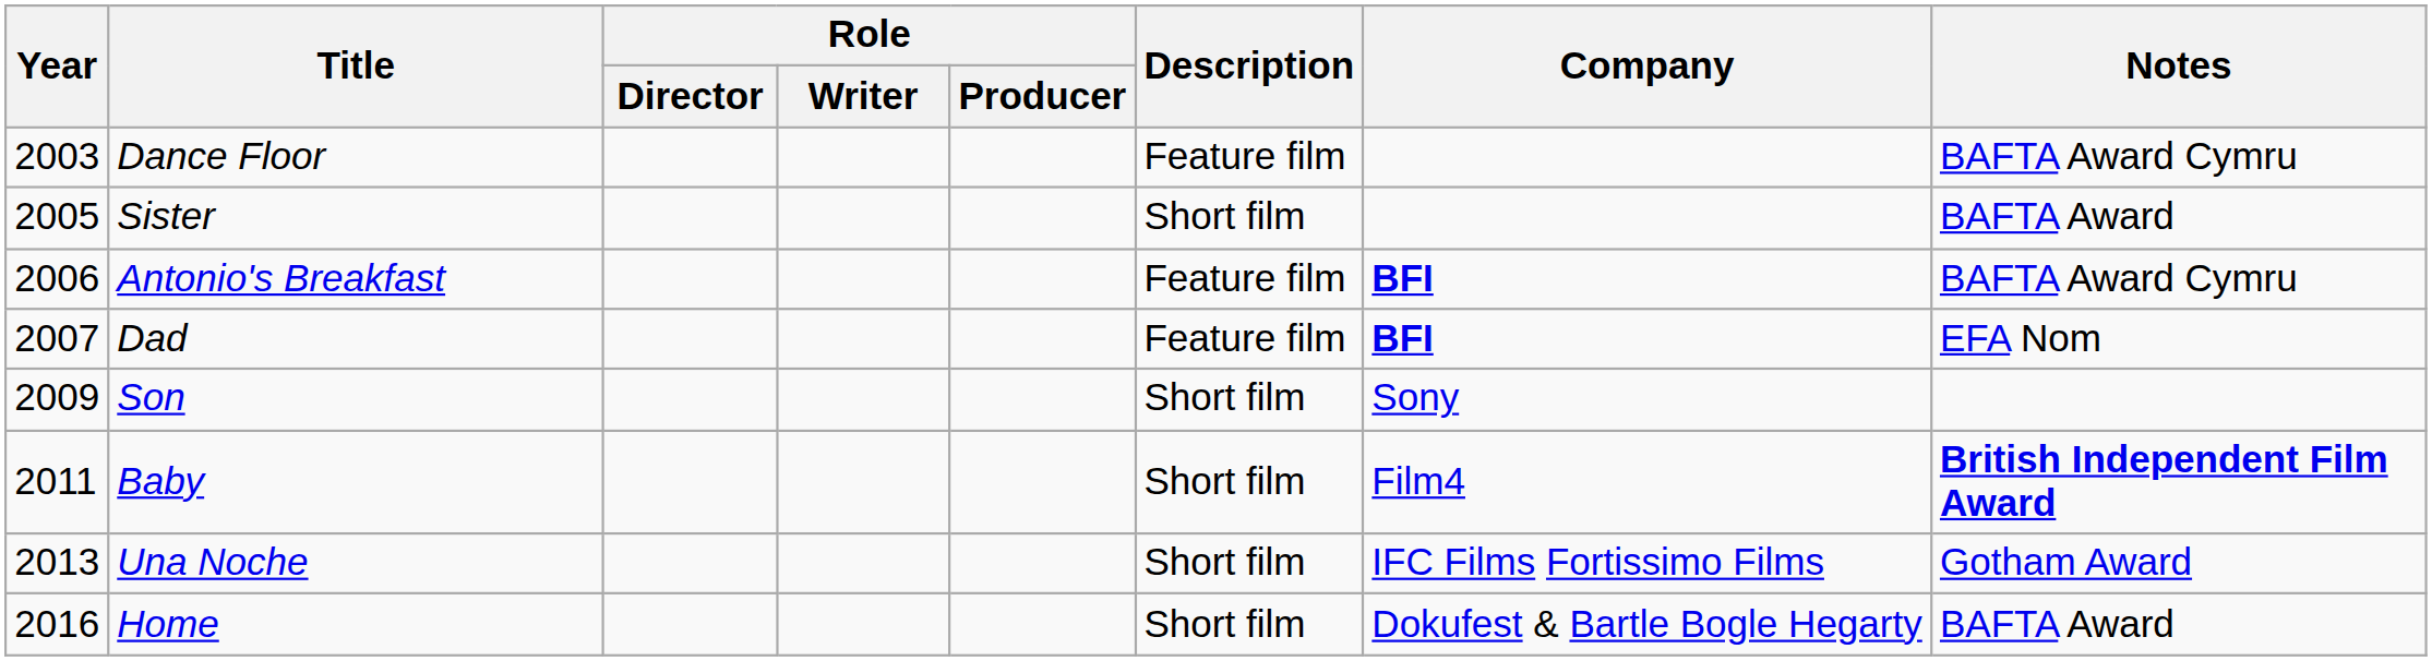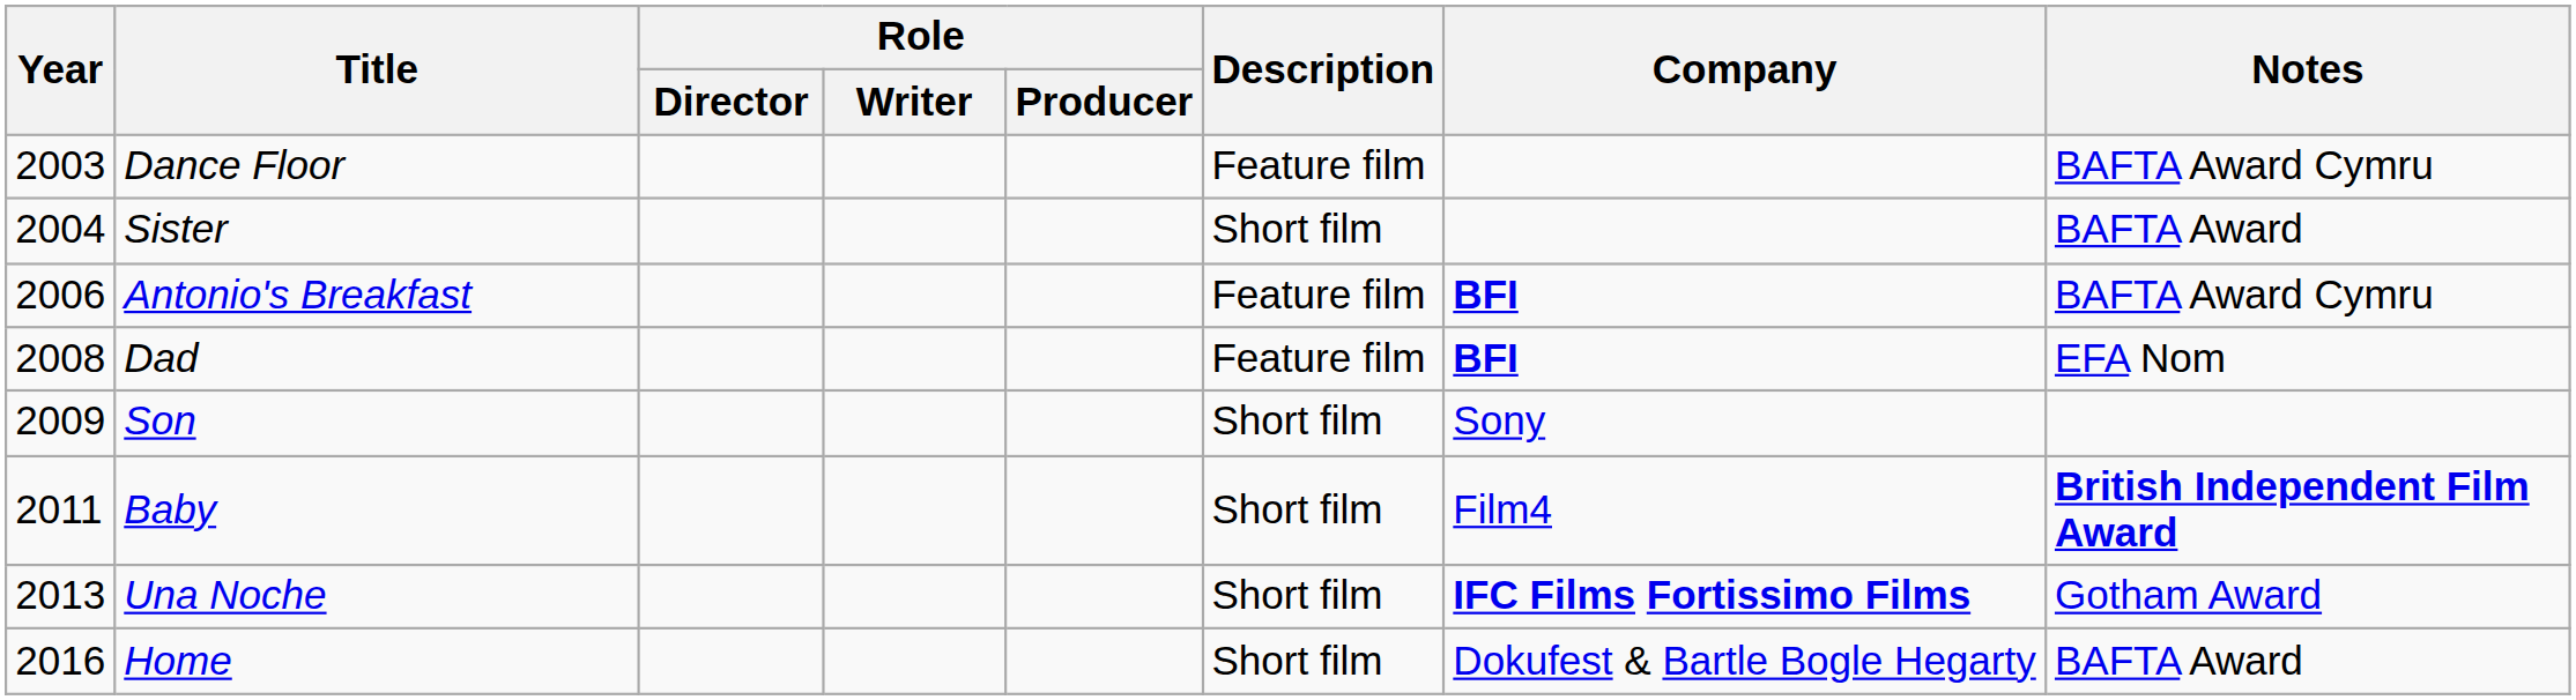Sister | Year: 2005 -> 2004
Dad | Year: 2007 -> 2008
Una Noche | Company: normal -> bold
